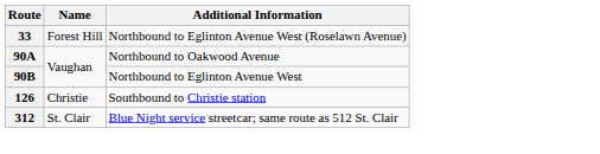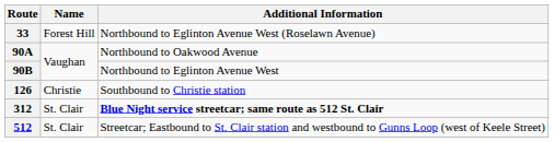312 | Additional Information: normal -> bold
+ row: 512 | St. Clair | Streetcar; Eastbound to St. Clair station and westbound to Gunns Loop (west of Keele Street)
